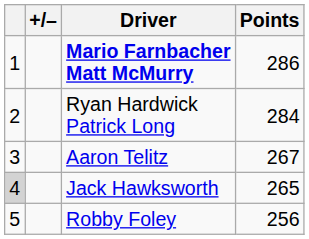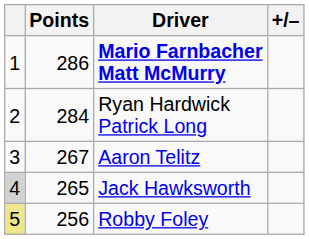columns swapped: +/– <-> Points
Robby Foley | column 1: no background -> khaki background
